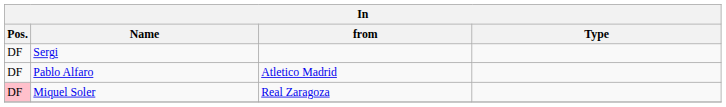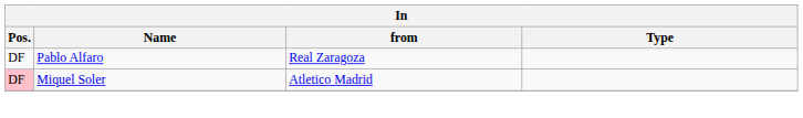- row: DF | Sergi
Pablo Alfaro | from: Atletico Madrid -> Real Zaragoza
Miquel Soler | from: Real Zaragoza -> Atletico Madrid
